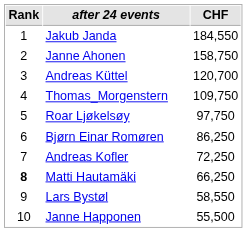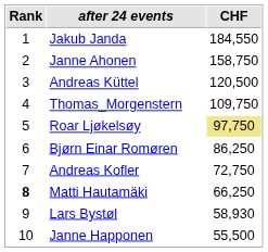Andreas Küttel | CHF: 120,700 -> 120,500
Roar Ljøkelsøy | CHF: no background -> khaki background
Andreas Kofler | CHF: 72,250 -> 72,750
Lars Bystøl | CHF: 58,550 -> 58,930
